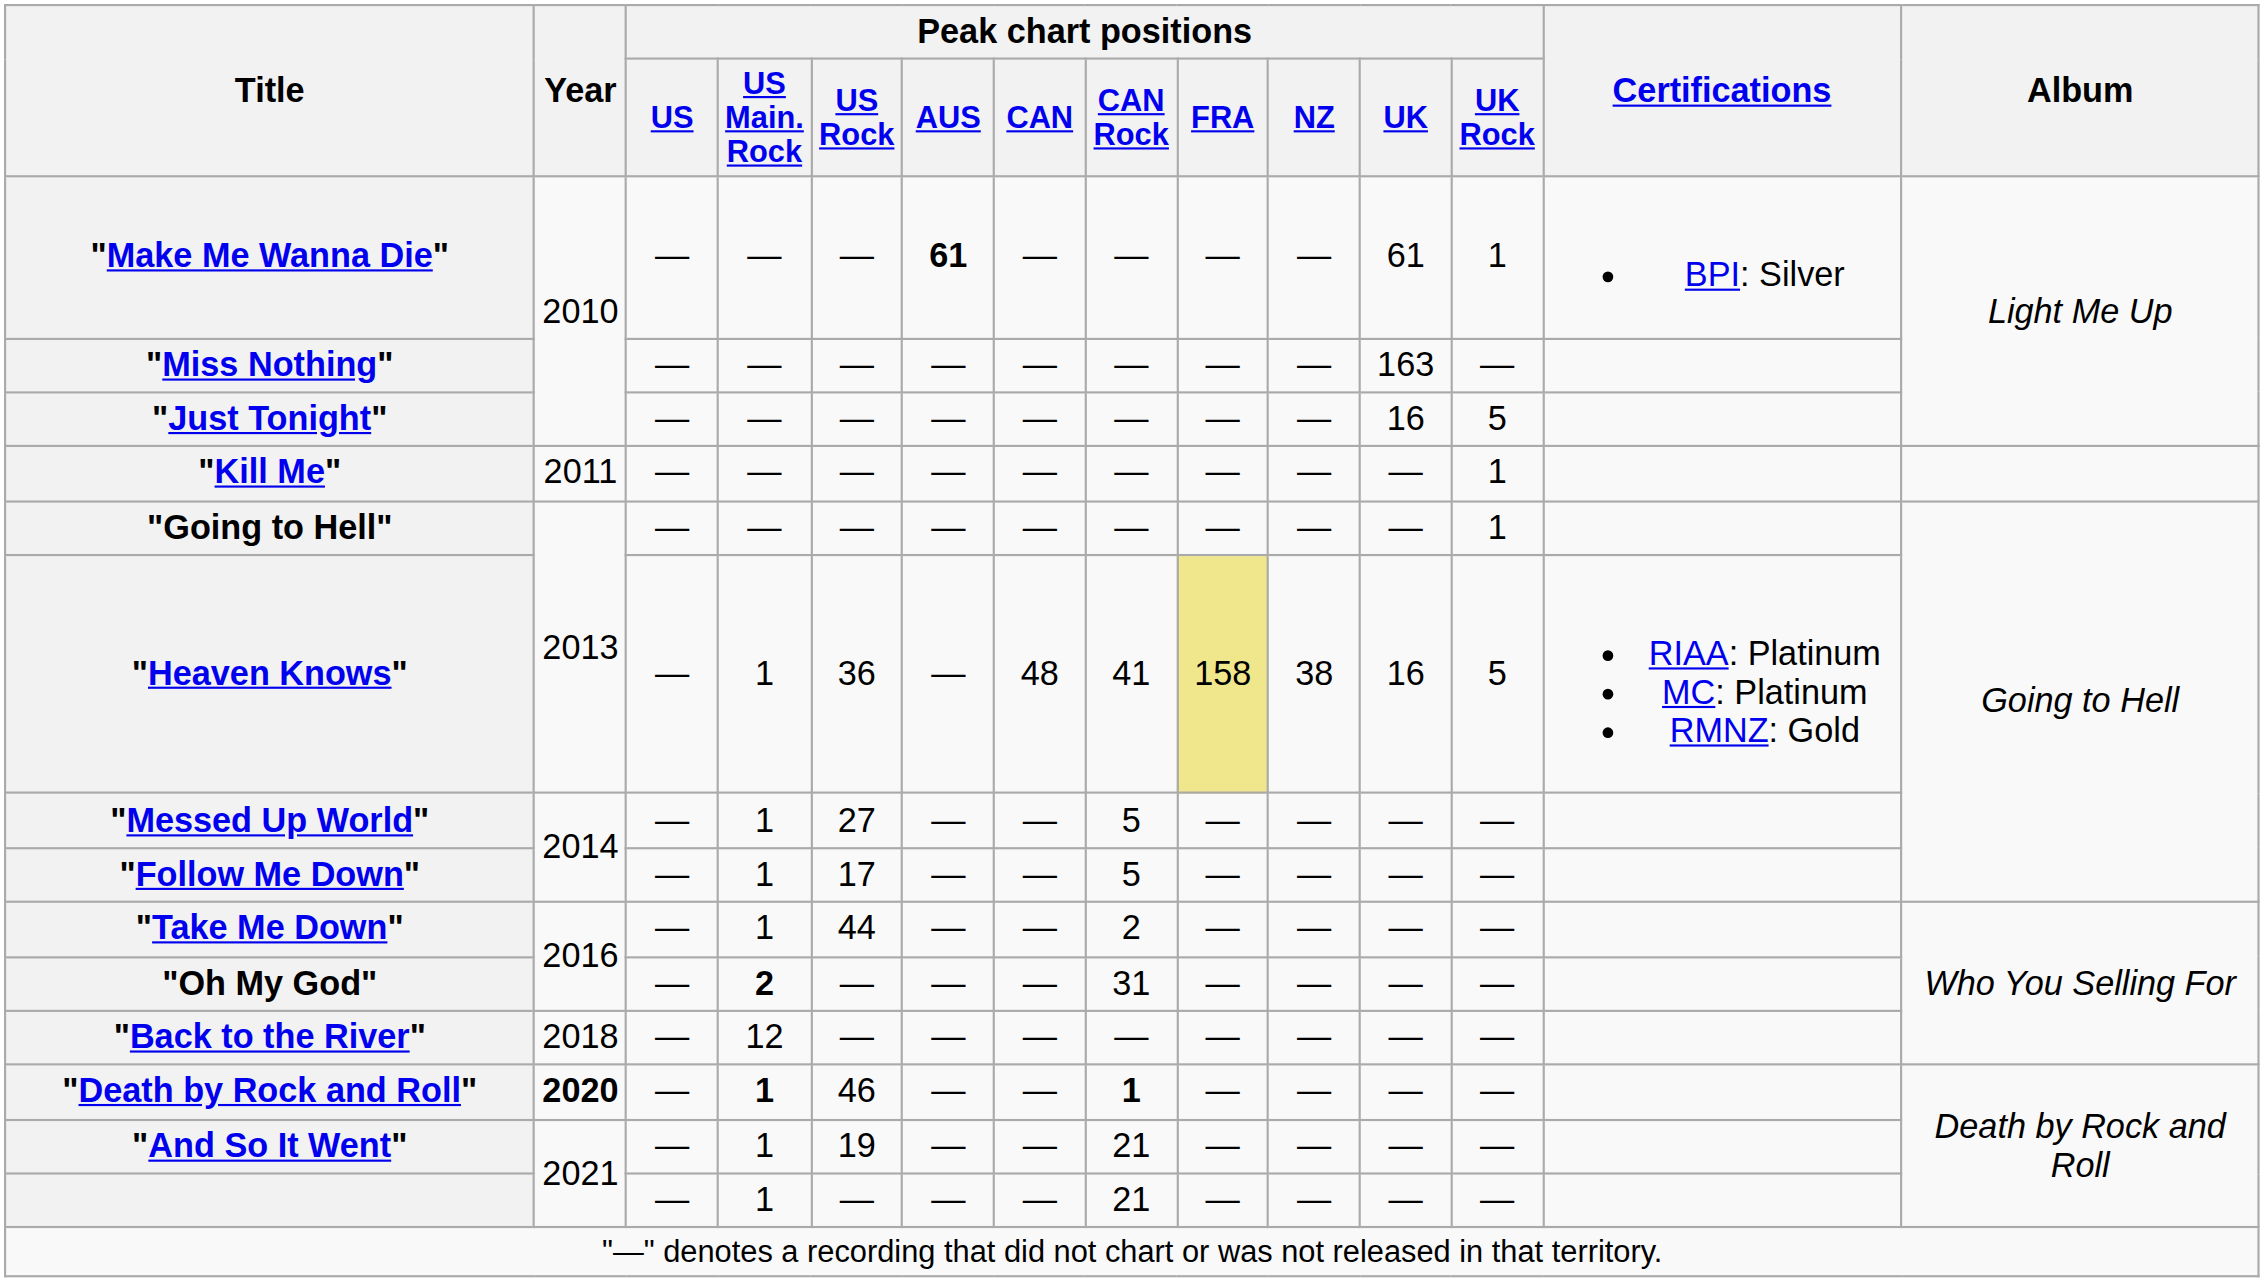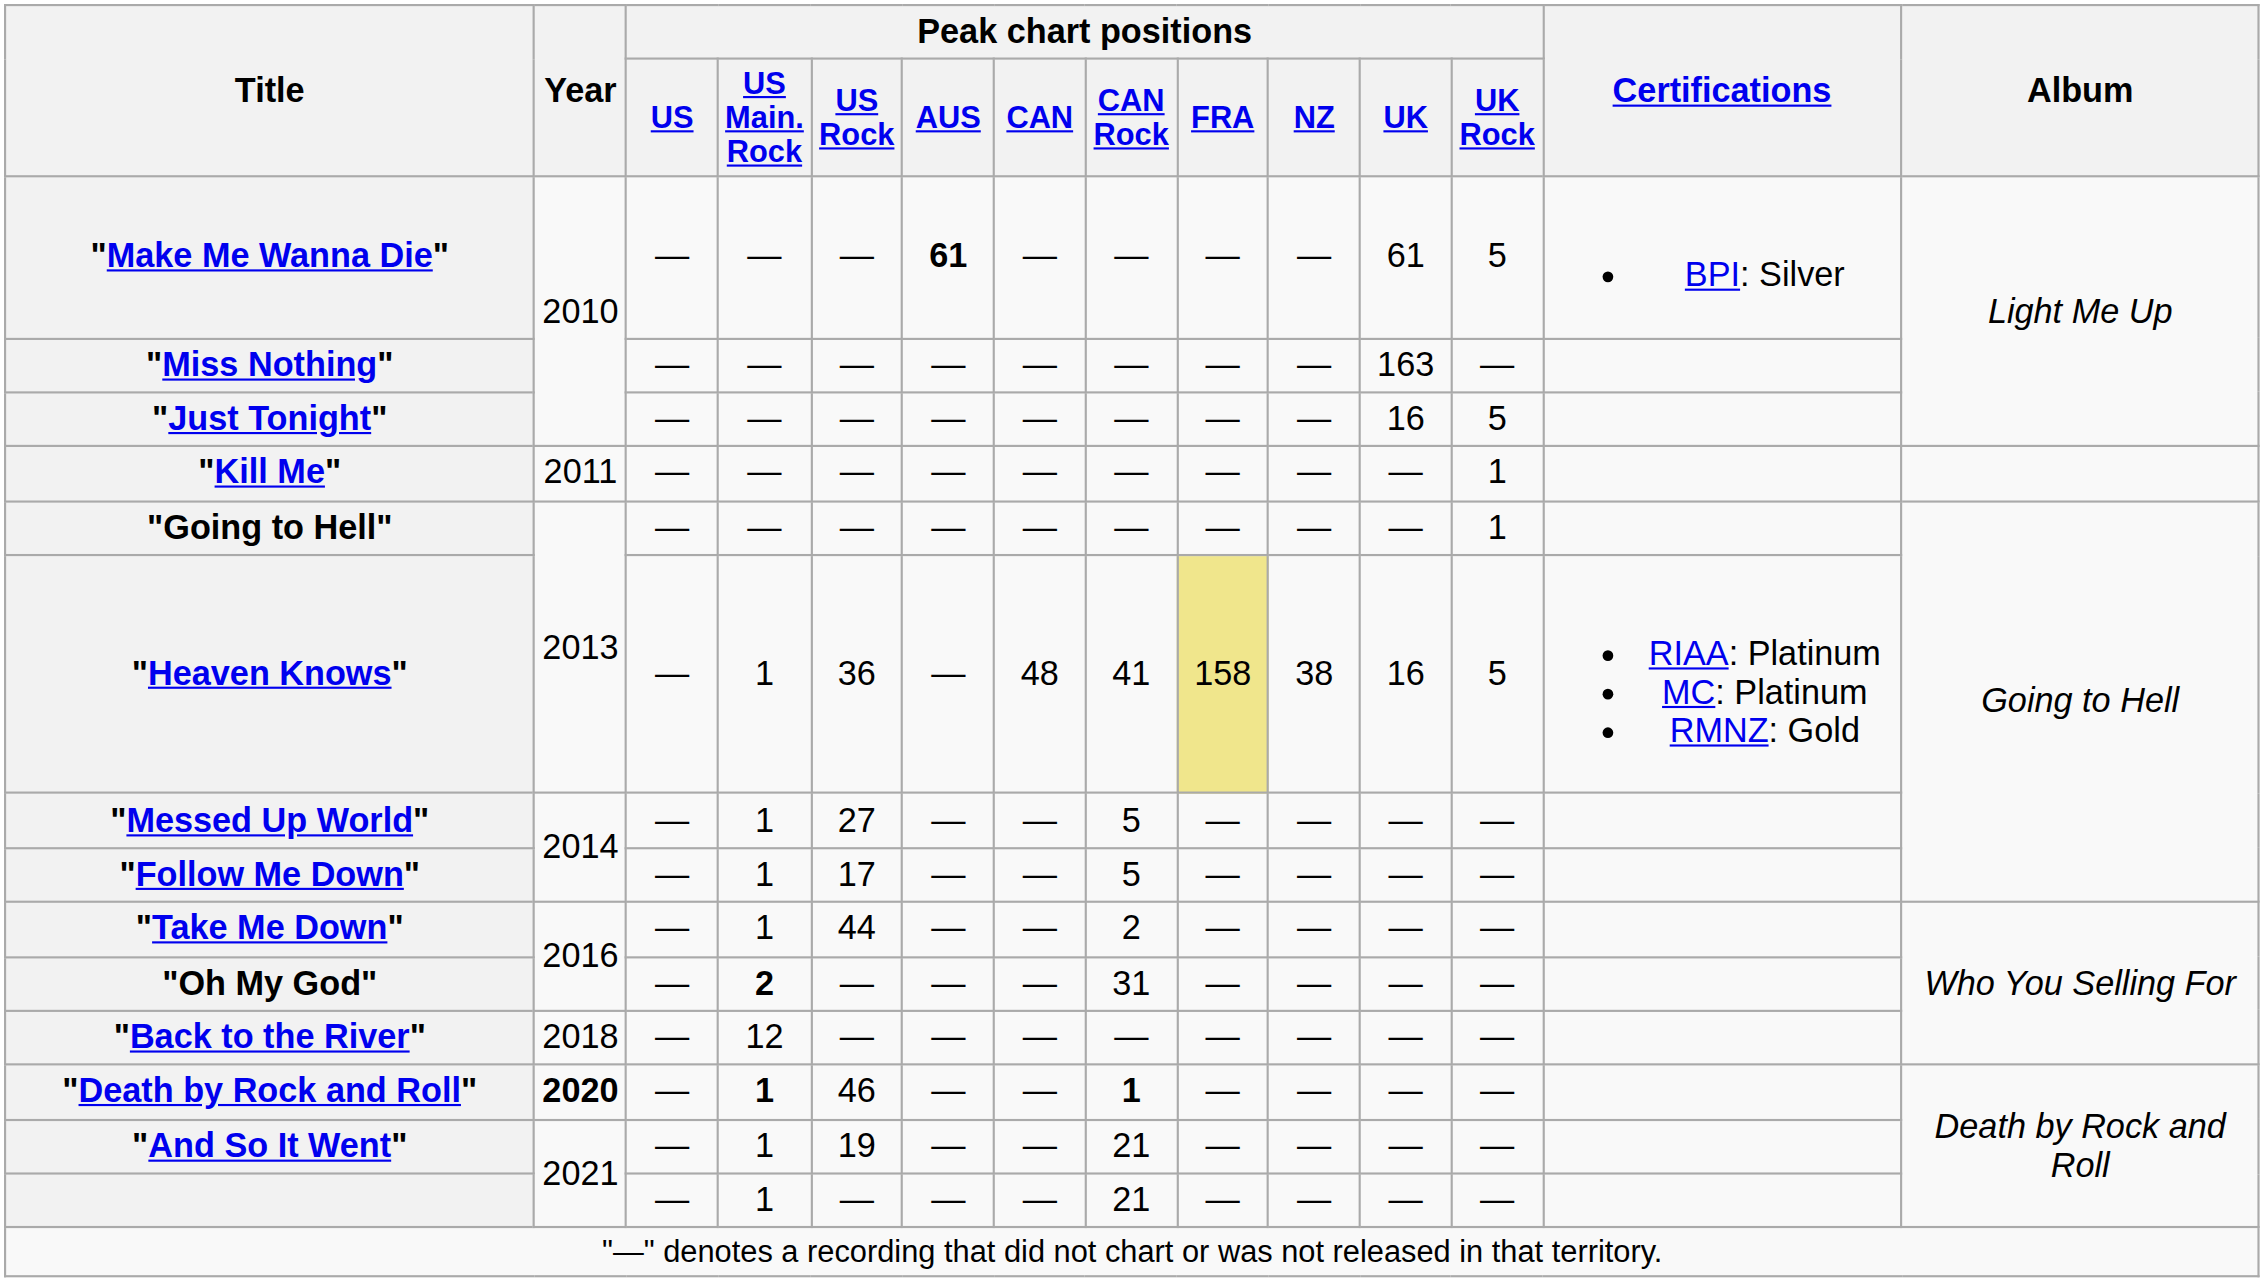"Make Me Wanna Die" | Peak chart positions / UK Rock: 1 -> 5
